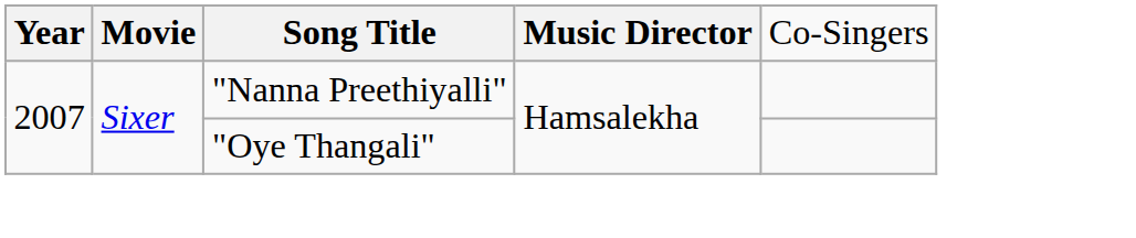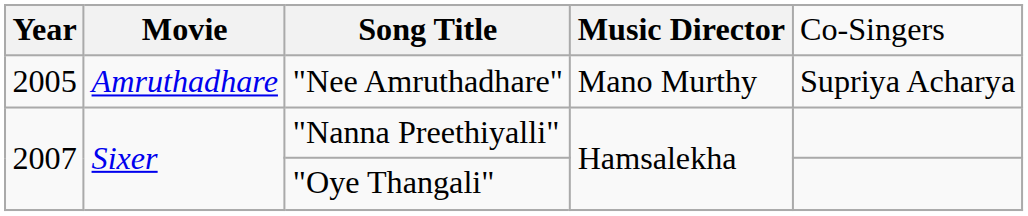+ row: 2005 | Amruthadhare | "Nee Amruthadhare" | Mano Murthy | Supriya Acharya
